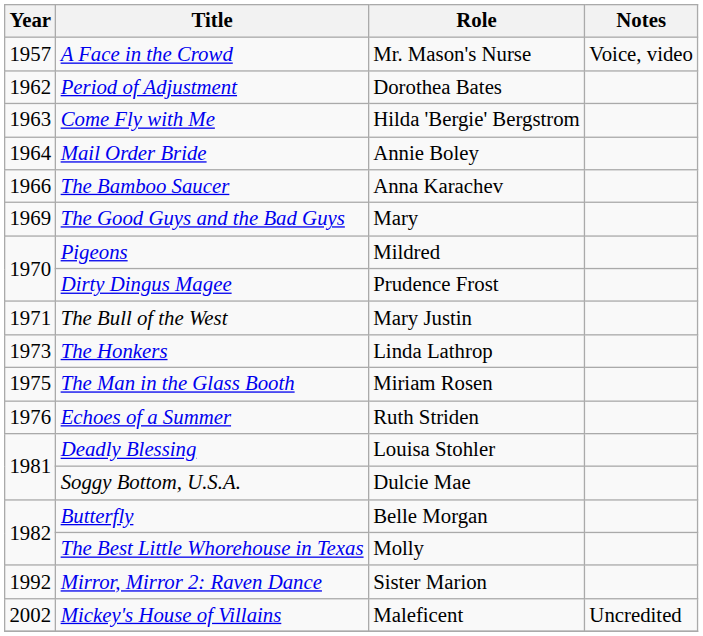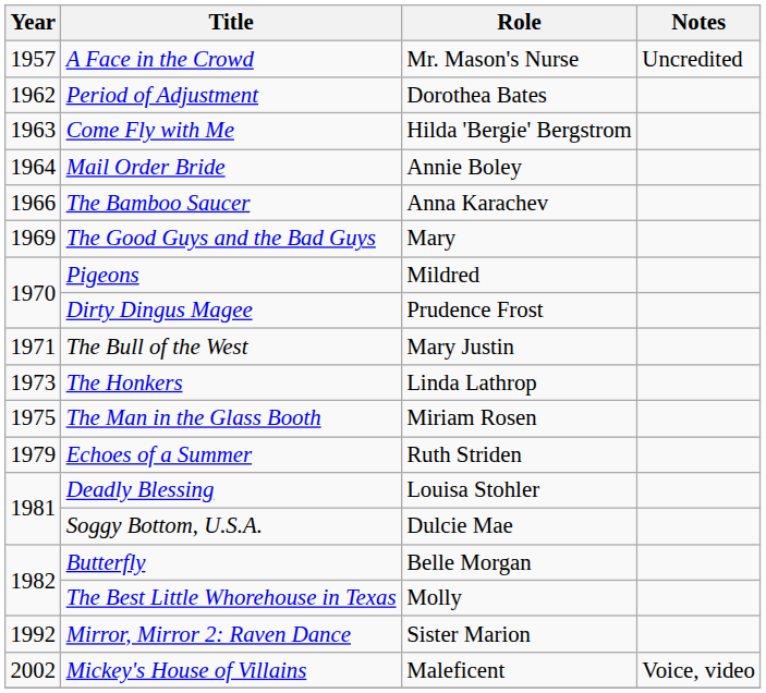A Face in the Crowd | Notes: Voice, video -> Uncredited
Echoes of a Summer | Year: 1976 -> 1979
Mickey's House of Villains | Notes: Uncredited -> Voice, video
